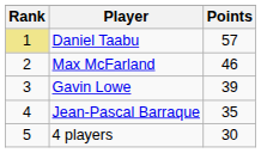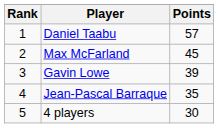Daniel Taabu | Rank: khaki background -> no background
Max McFarland | Points: 46 -> 45
